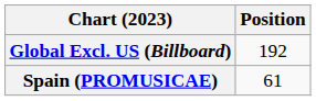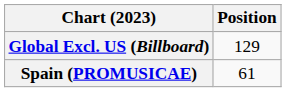Global Excl. US (Billboard) | Position: 192 -> 129
